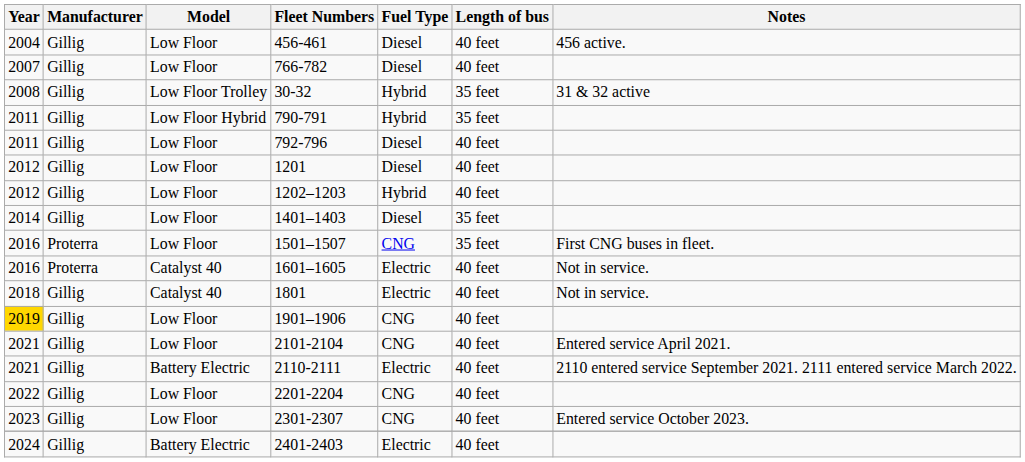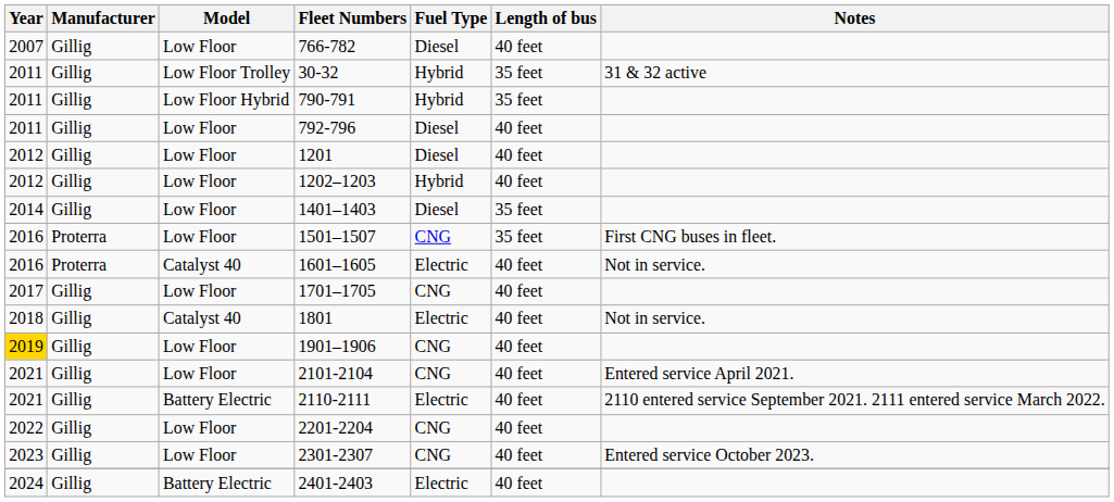- row: 2004 | Gillig | Low Floor | 456-461 | Diesel | 40 feet | 456 active.
30-32 | Year: 2008 -> 2011
+ row: 2017 | Gillig | Low Floor | 1701–1705 | CNG | 40 feet
